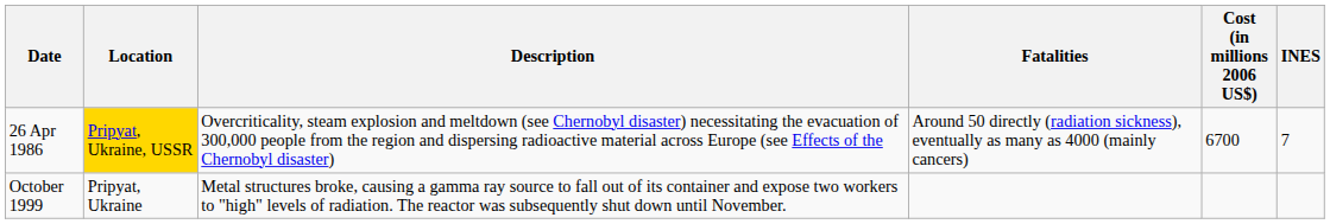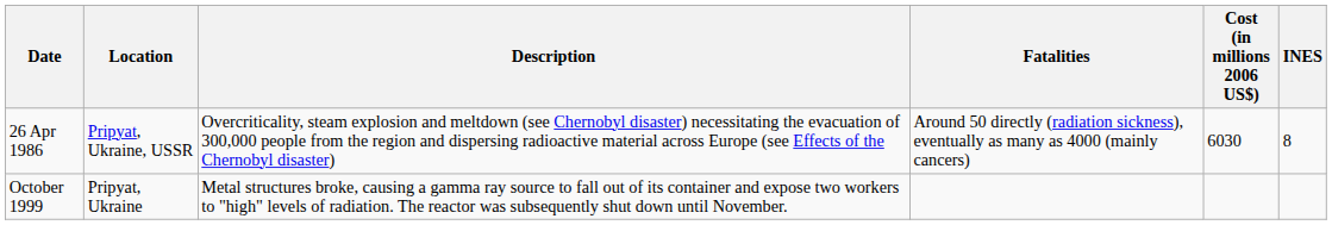26 Apr 1986 | Location: gold background -> no background
26 Apr 1986 | Cost (in millions 2006 US$): 6700 -> 6030
26 Apr 1986 | INES: 7 -> 8
